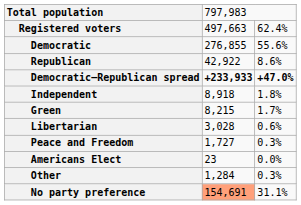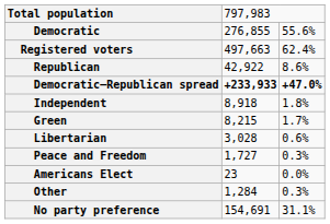rows swapped: Registered voters <-> Democratic
No party preference | column 2: lightsalmon background -> no background
